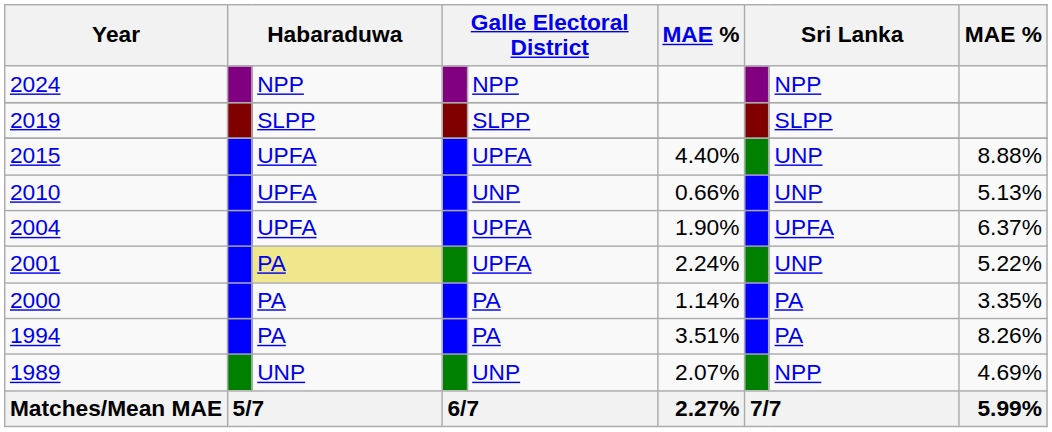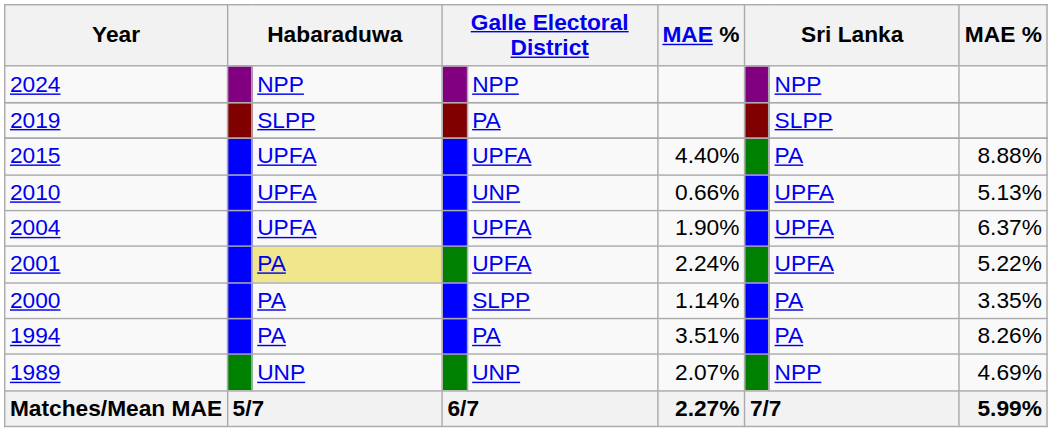2019 | column 5: SLPP -> PA
2015 | column 8: UNP -> PA
2010 | column 8: UNP -> UPFA
2001 | column 8: UNP -> UPFA
2000 | column 5: PA -> SLPP
